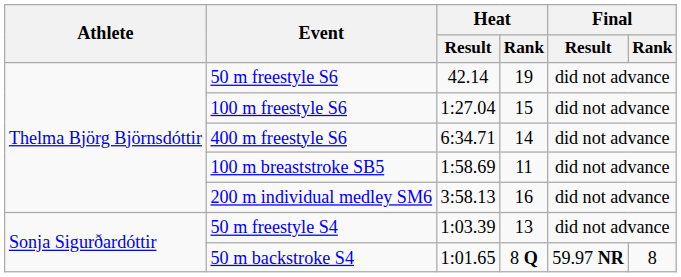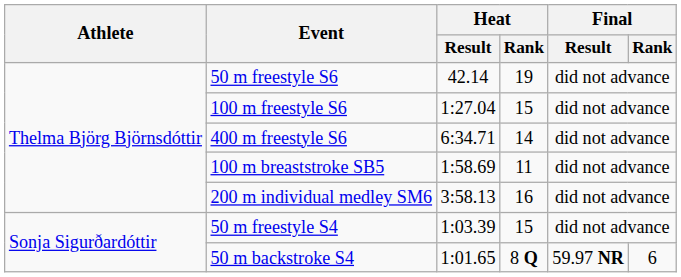50 m freestyle S4 | Heat / Rank: 13 -> 15
50 m backstroke S4 | Final / Rank: 8 -> 6
